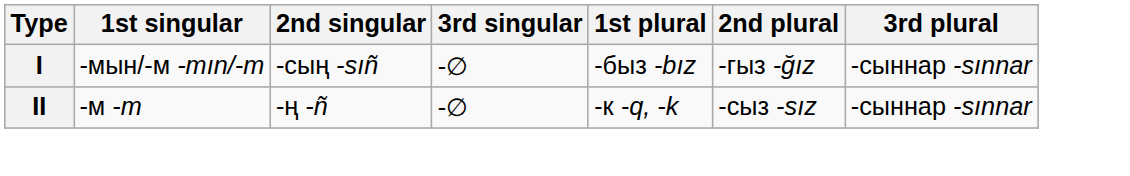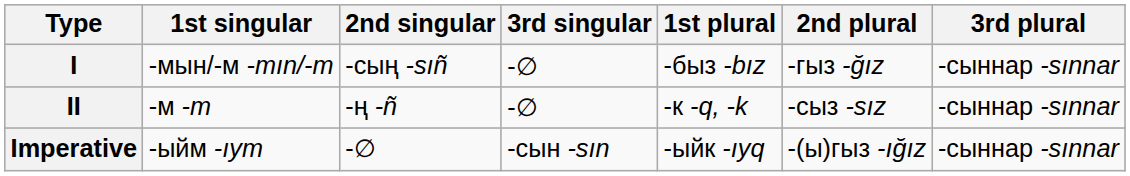+ row: Imperative | -ыйм -ıym | -∅ | -сын -sın | -ыйк -ıyq | -(ы)гыз -ığız | -сыннар -sınnar
